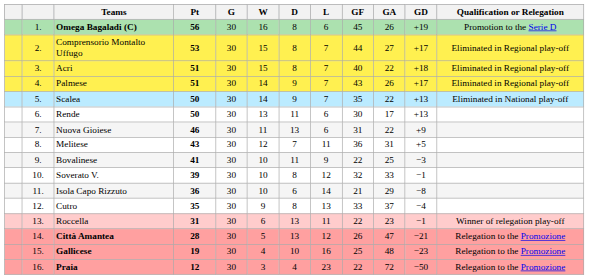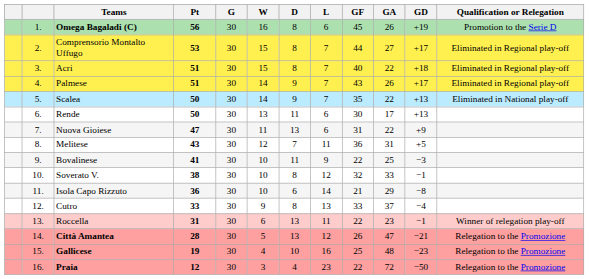Nuova Gioiese | Pt: 46 -> 47
Soverato V. | Pt: 39 -> 38
Cutro | Pt: 35 -> 33
